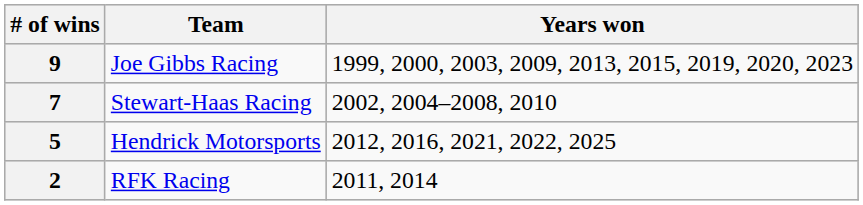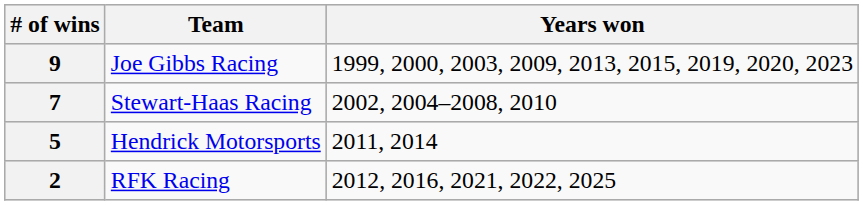5 | Years won: 2012, 2016, 2021, 2022, 2025 -> 2011, 2014
2 | Years won: 2011, 2014 -> 2012, 2016, 2021, 2022, 2025
